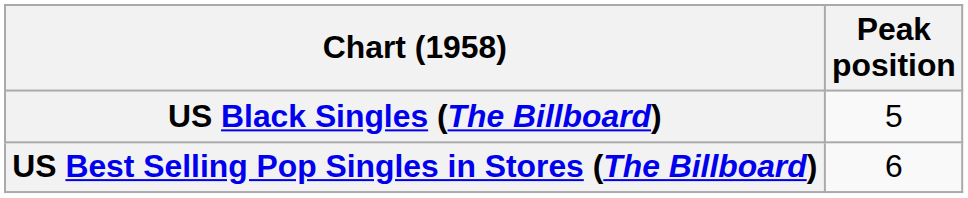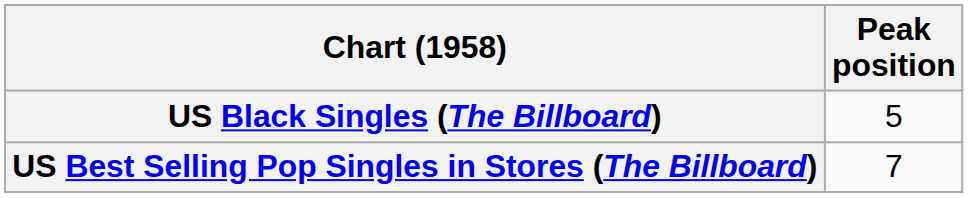US Best Selling Pop Singles in Stores (The Billboard) | Peak position: 6 -> 7
